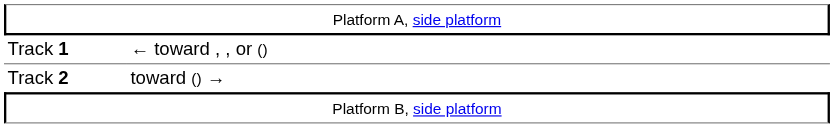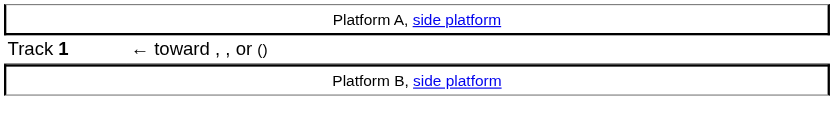- row: Track 2 | toward () →
